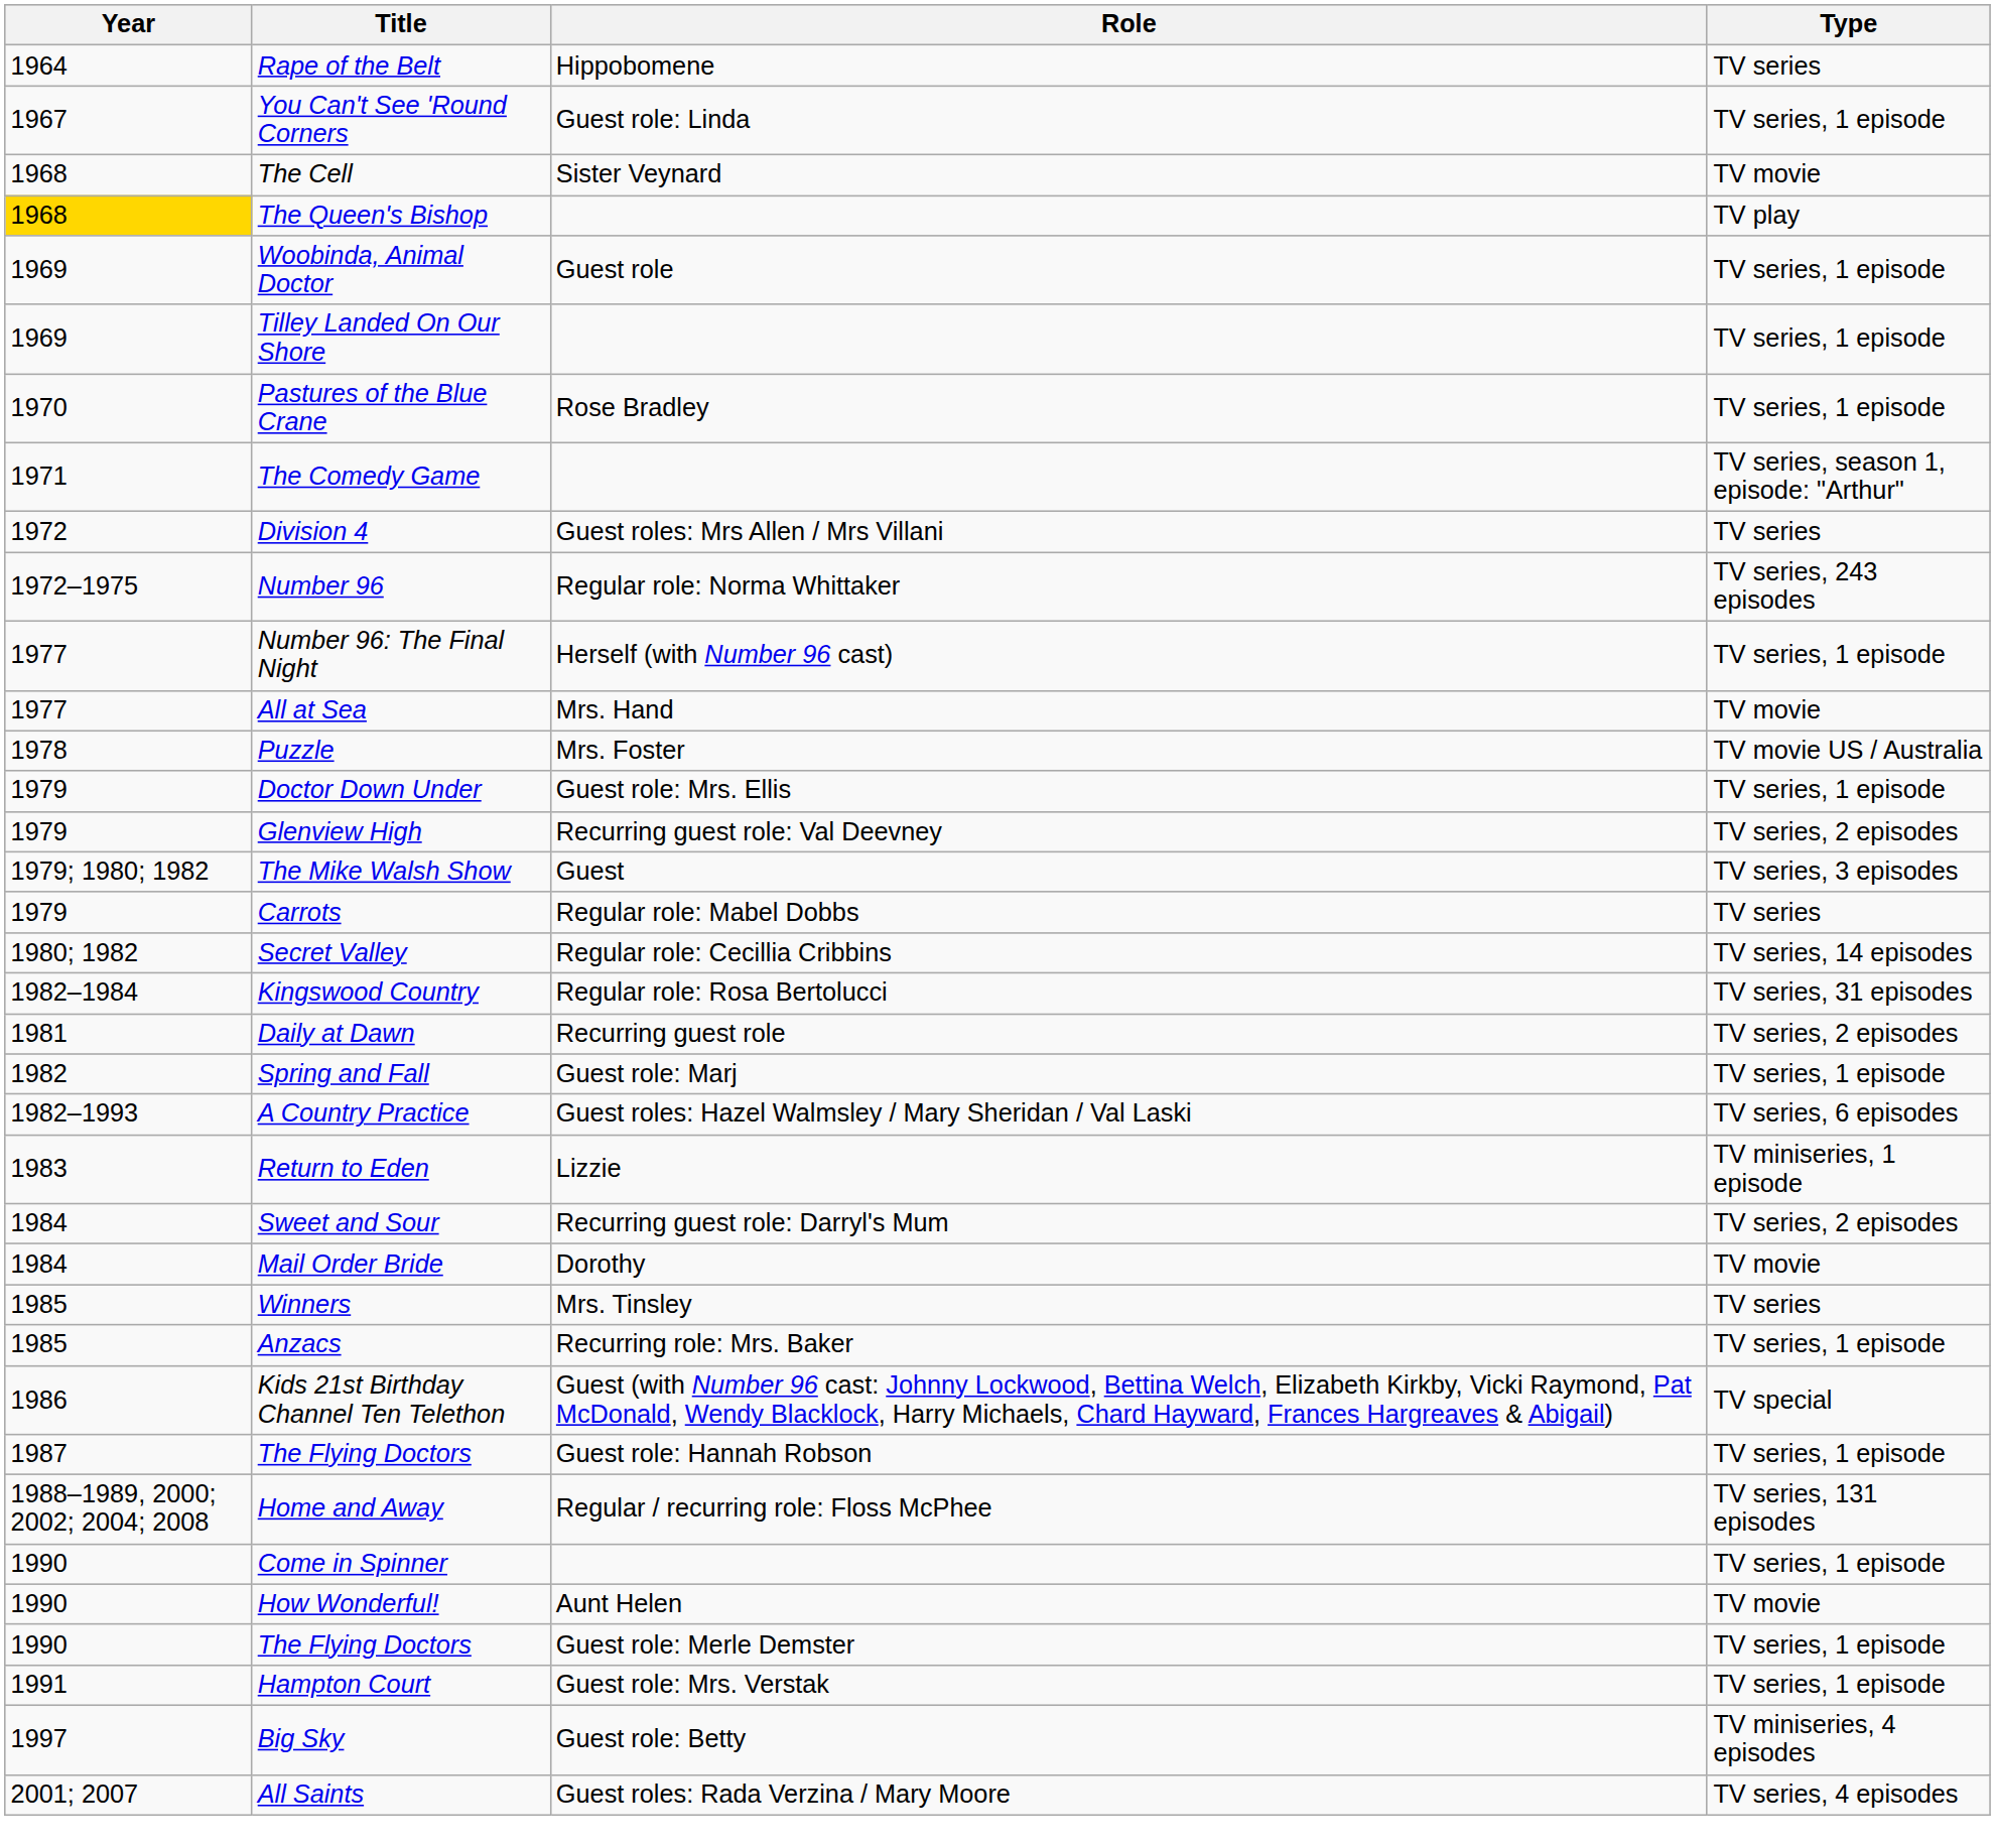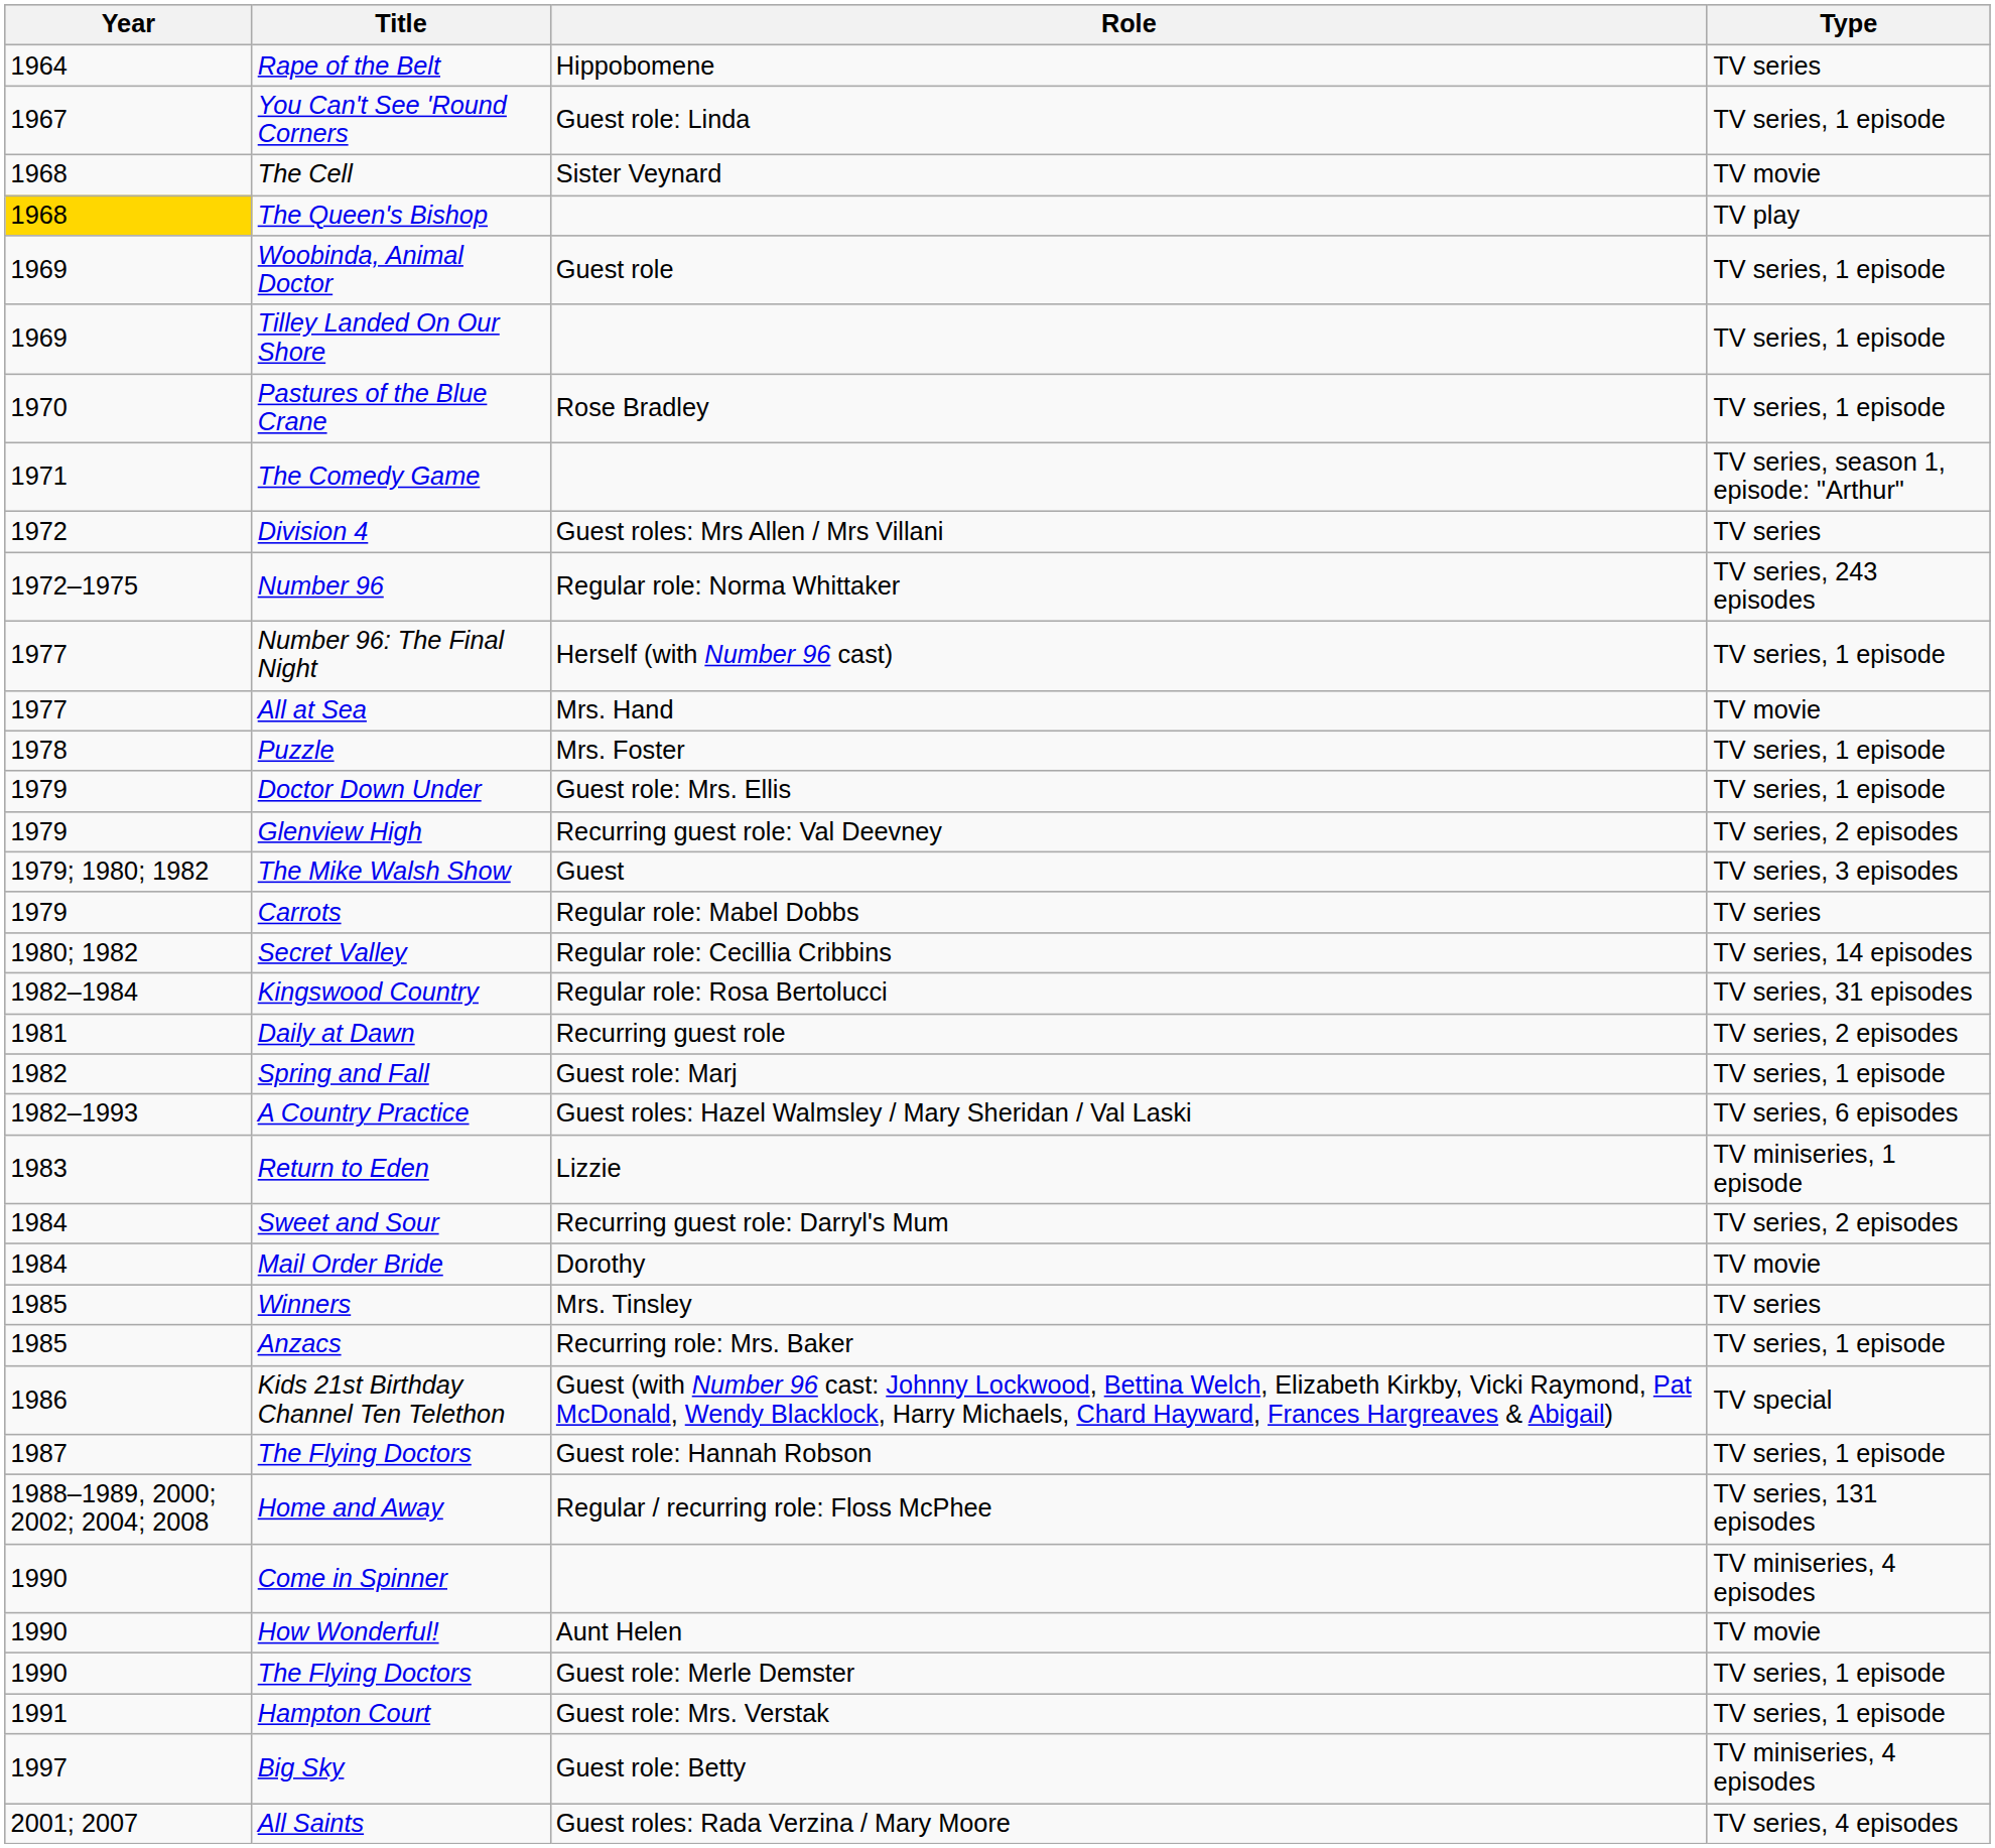Puzzle | Type: TV movie US / Australia -> TV series, 1 episode
Come in Spinner | Type: TV series, 1 episode -> TV miniseries, 4 episodes
